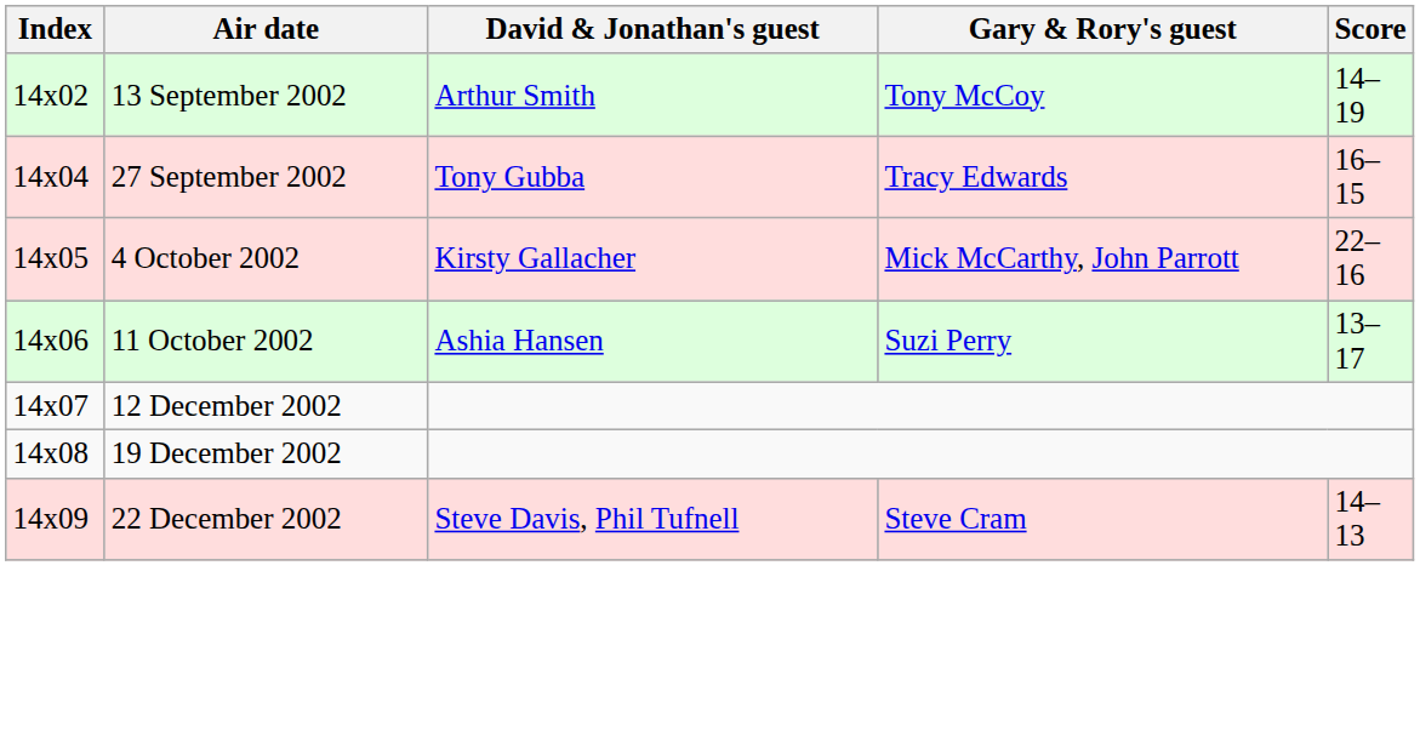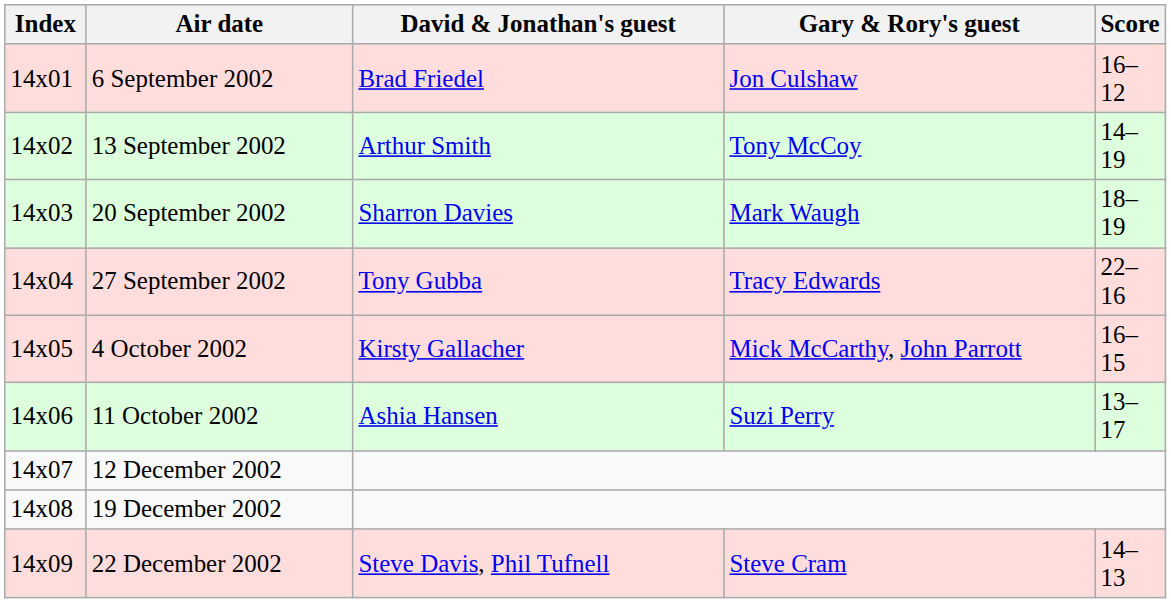+ row: 14x01 | 6 September 2002 | Brad Friedel | Jon Culshaw | 16–12
+ row: 14x03 | 20 September 2002 | Sharron Davies | Mark Waugh | 18–19
27 September 2002 | Score: 16–15 -> 22–16
4 October 2002 | Score: 22–16 -> 16–15
